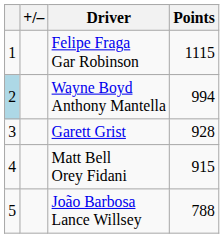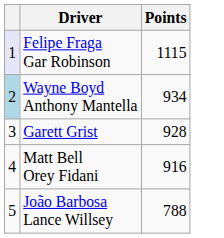- column: +/–
Felipe Fraga Gar Robinson | column 1: no background -> lavender background
Wayne Boyd Anthony Mantella | Points: 994 -> 934
Matt Bell Orey Fidani | Points: 915 -> 916
